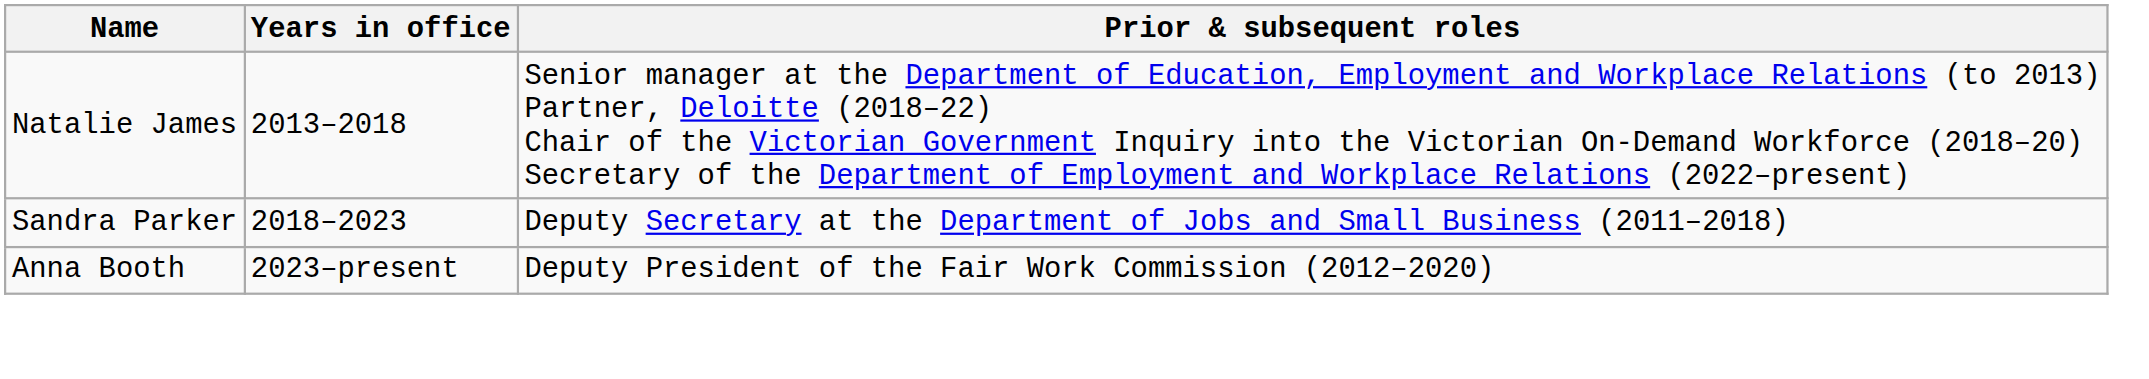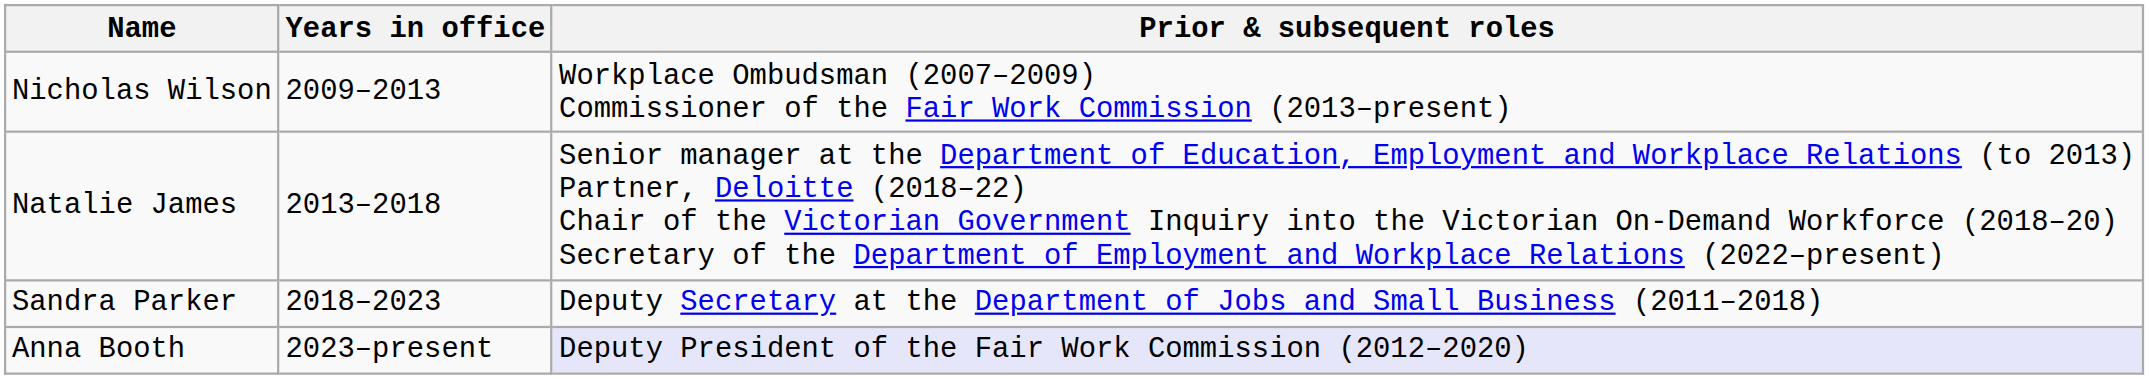+ row: Nicholas Wilson | 2009–2013 | Workplace Ombudsman (2007–2009) Commissioner of the Fair Work Commission (2013–present)
Anna Booth | Prior & subsequent roles: no background -> lavender background
